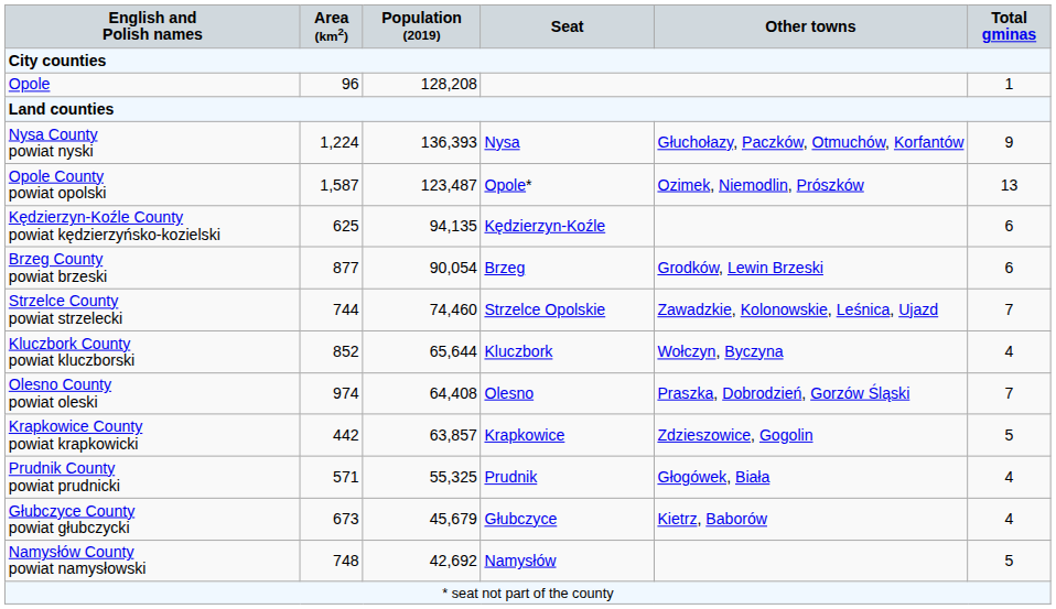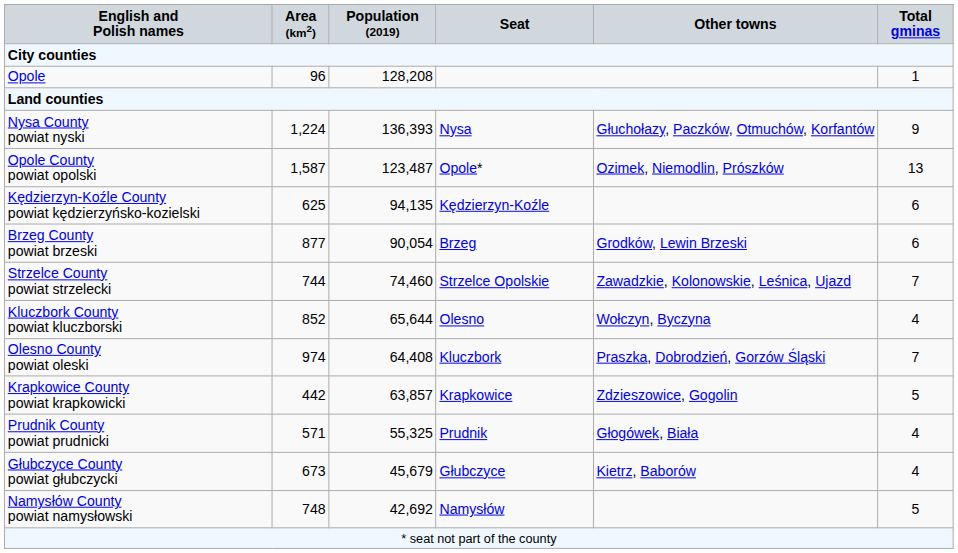Kluczbork County powiat kluczborski | Seat: Kluczbork -> Olesno
Olesno County powiat oleski | Seat: Olesno -> Kluczbork
